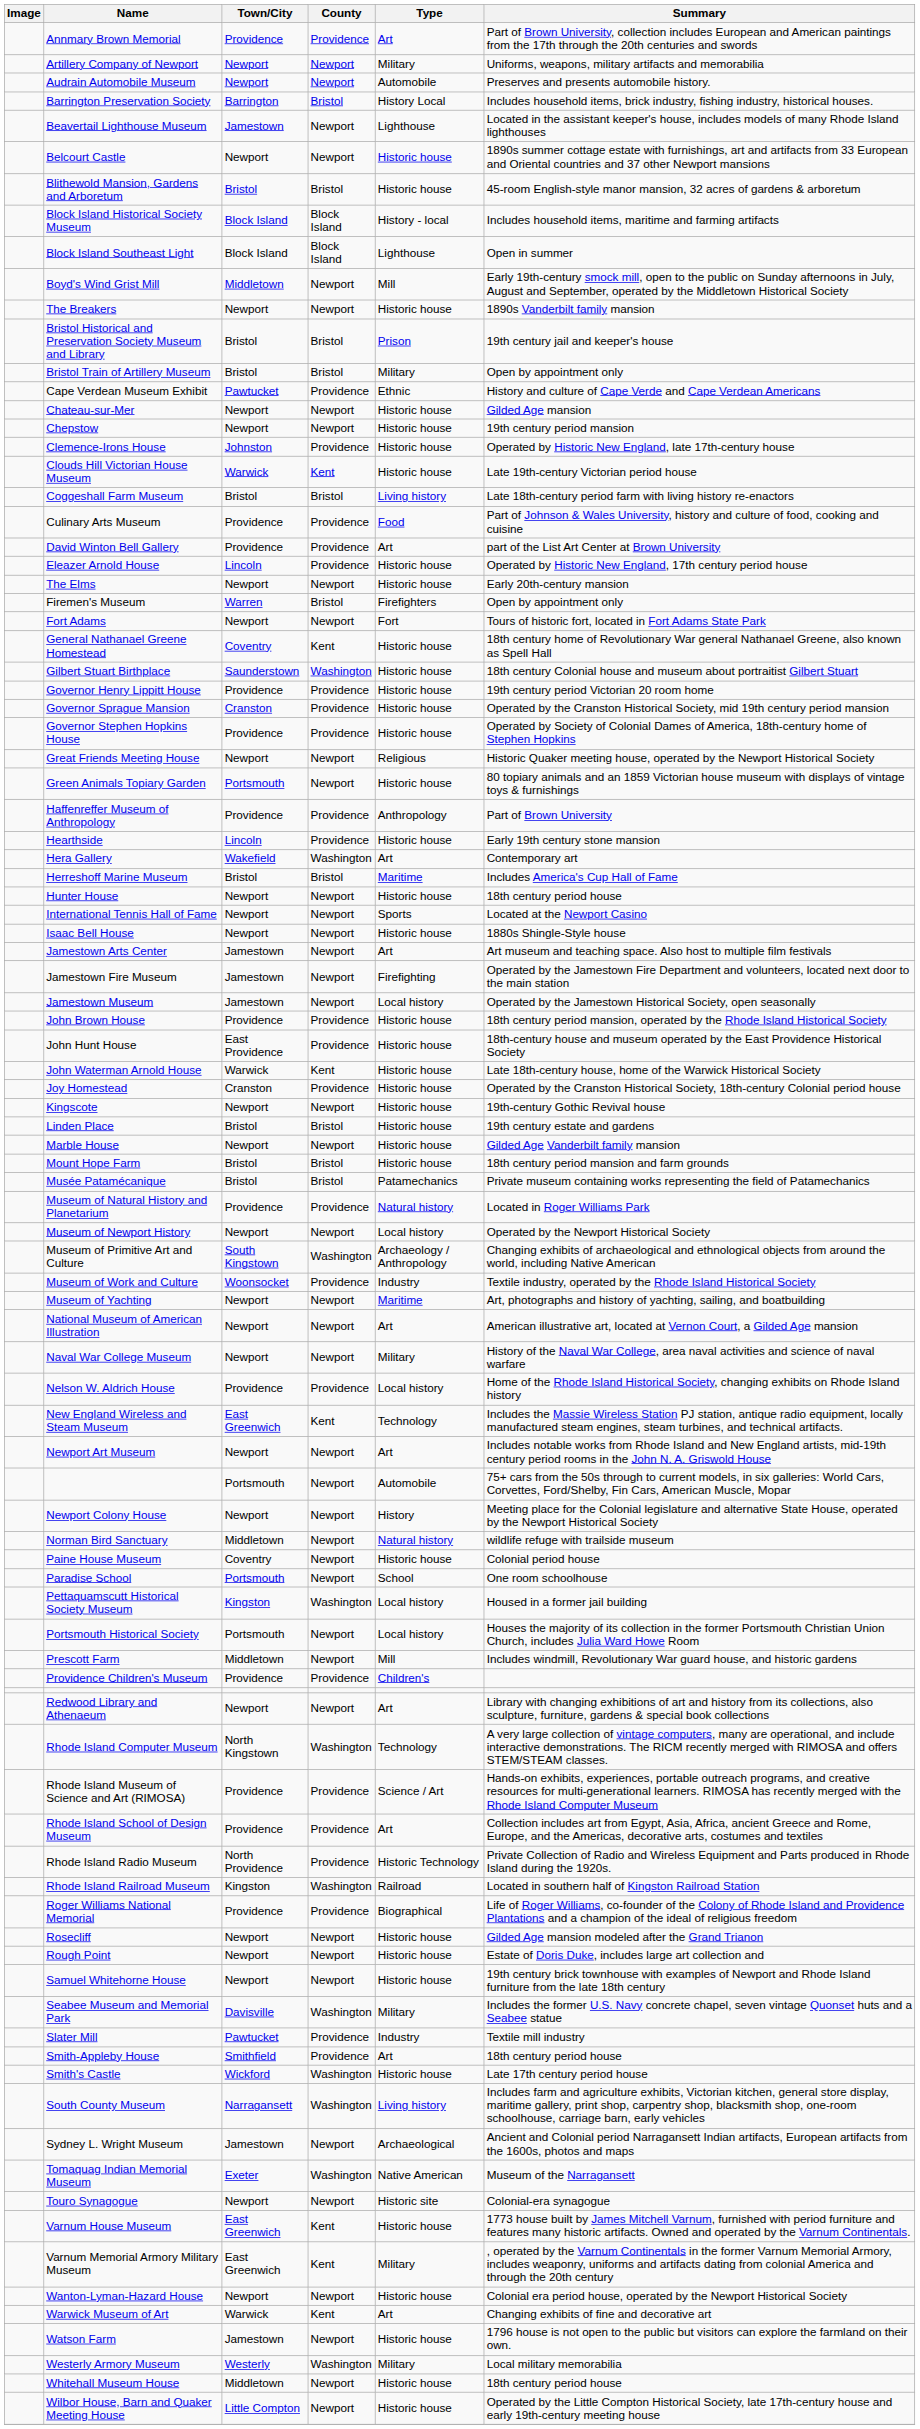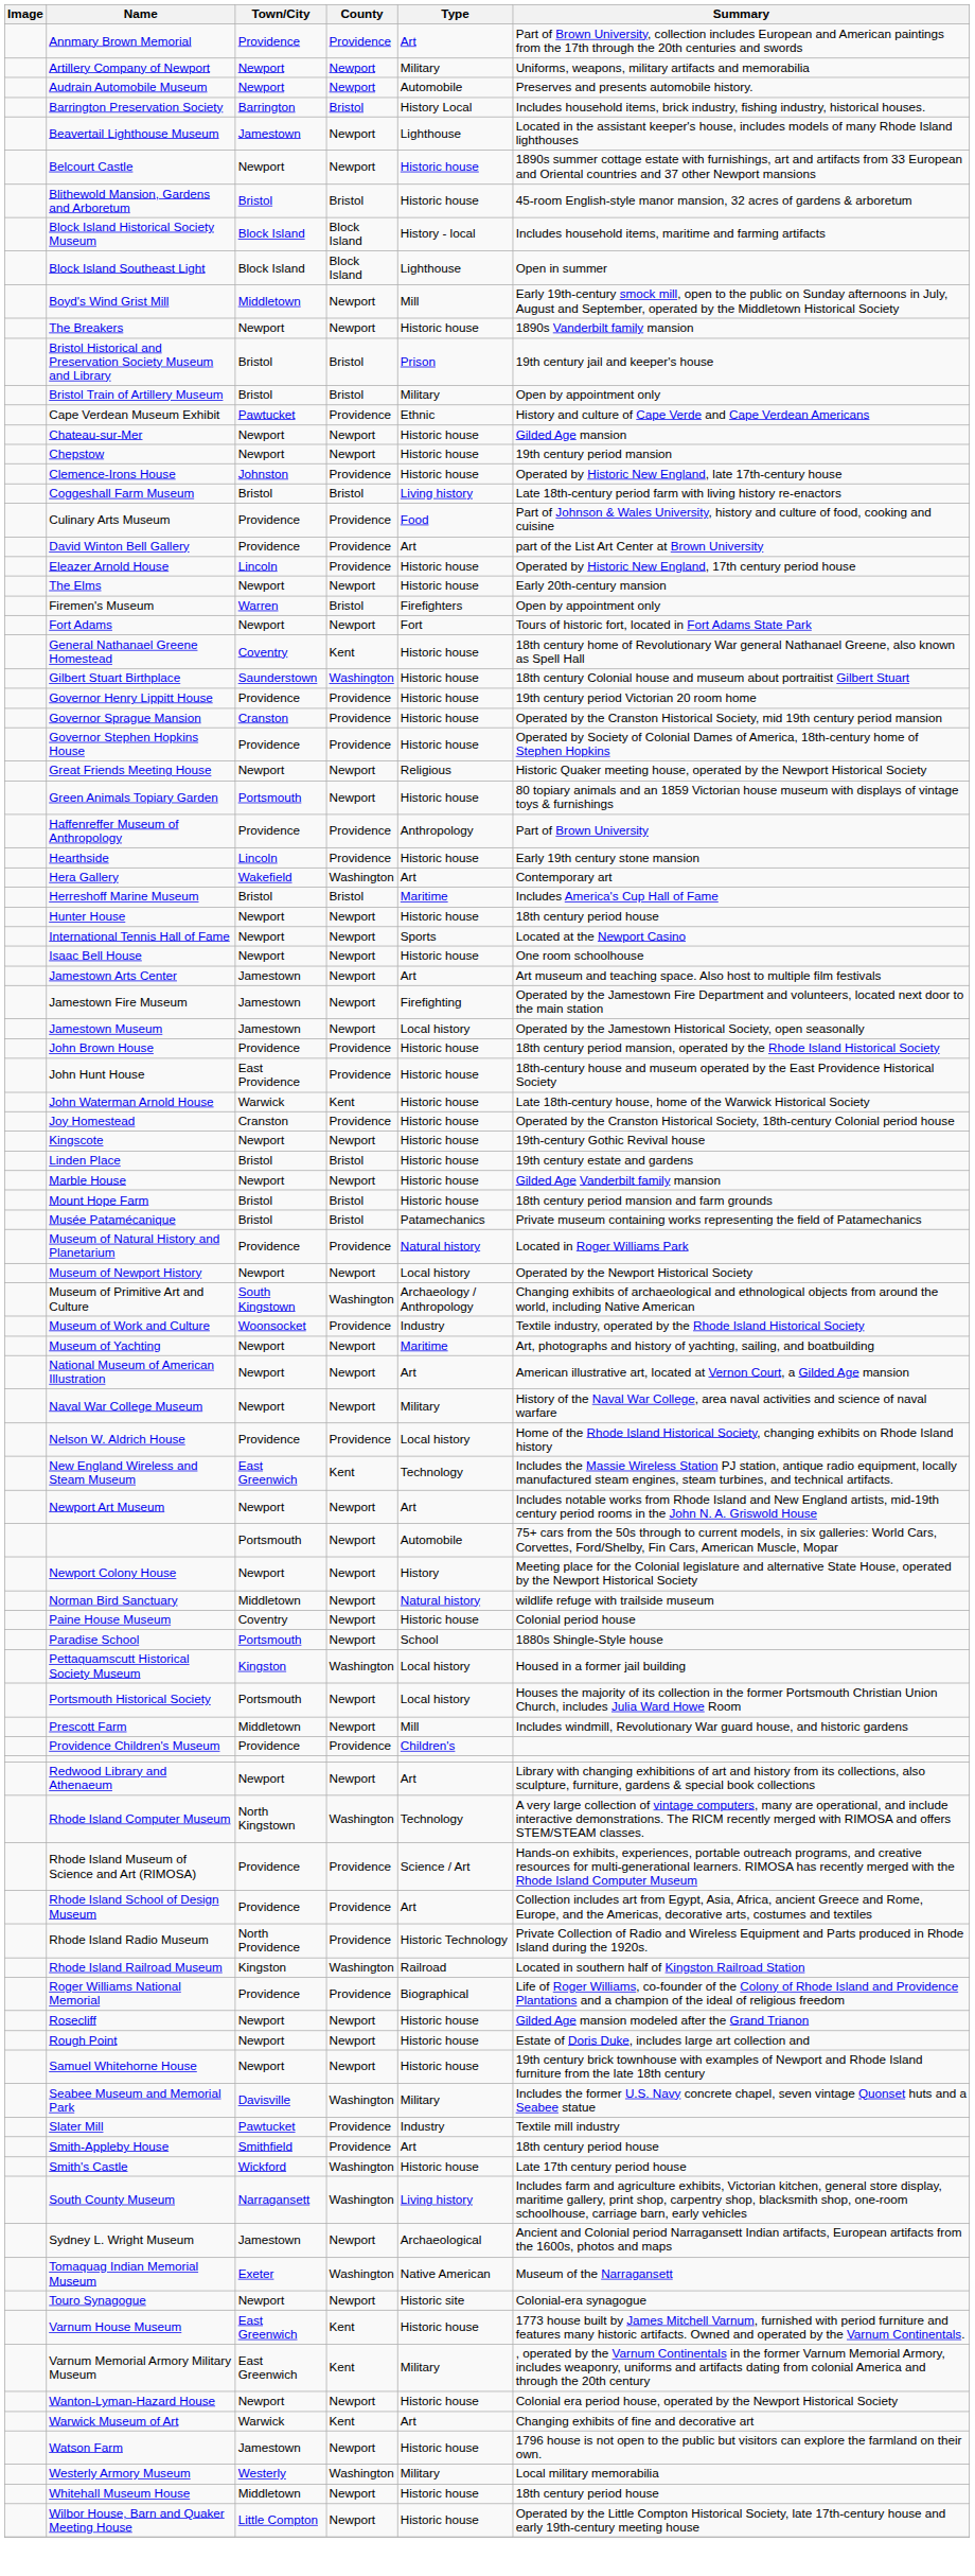- row: Clouds Hill Victorian House Museum | Warwick | Kent | Historic house | Late 19th-century Victorian period house
Isaac Bell House | Summary: 1880s Shingle-Style house -> One room schoolhouse
Paradise School | Summary: One room schoolhouse -> 1880s Shingle-Style house
